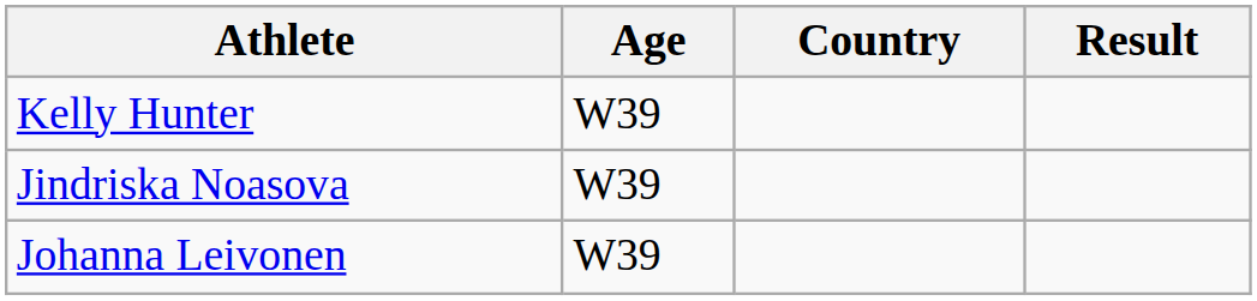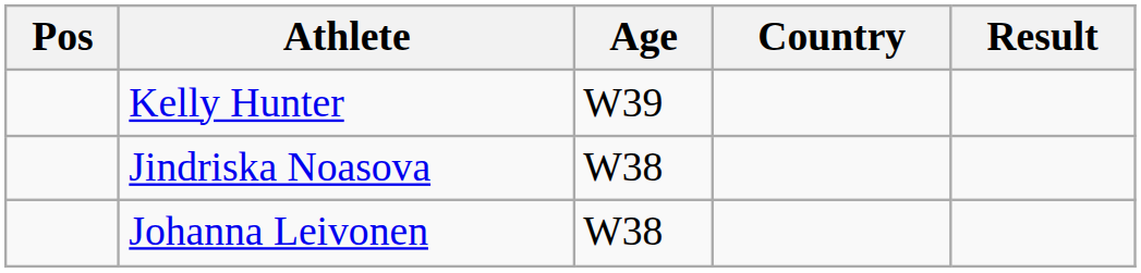+ column: Pos
Jindriska Noasova | Age: W39 -> W38
Johanna Leivonen | Age: W39 -> W38
